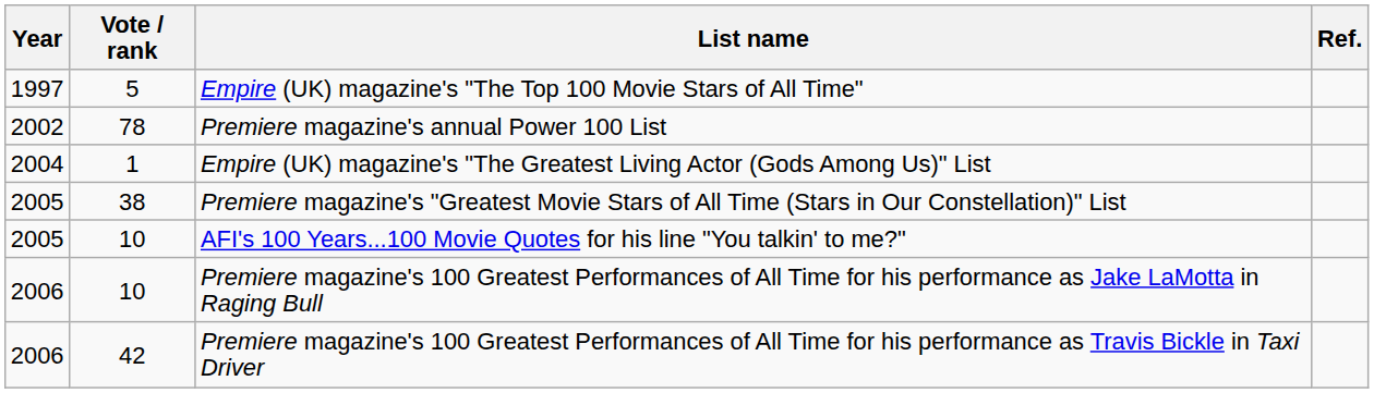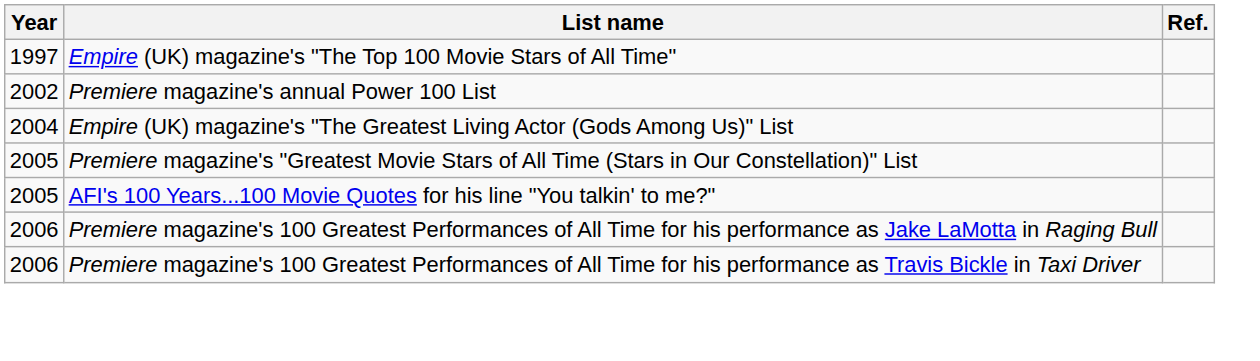- column: Vote / rank | 5 | 78 | 1 | 38 | 10 | 10 | 42
